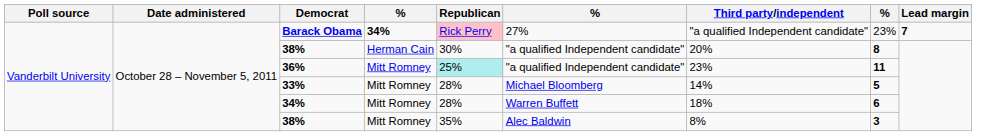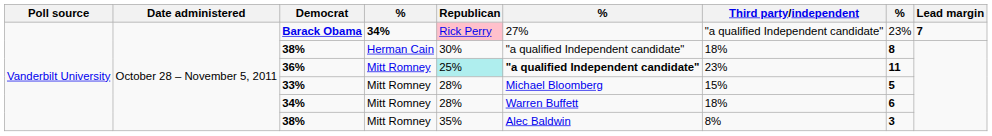38% / Herman Cain | Third party/independent: 20% -> 18%
36% | column 6: normal -> bold
33% | Third party/independent: 14% -> 15%
